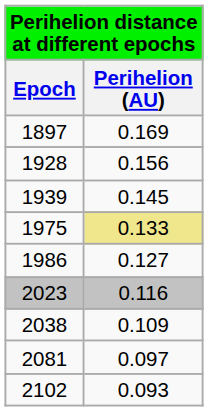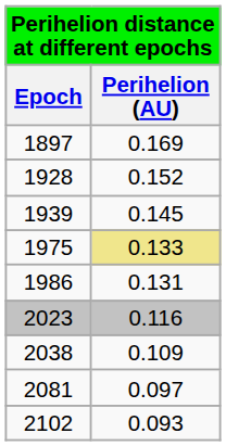1928 | Perihelion (AU): 0.156 -> 0.152
1986 | Perihelion (AU): 0.127 -> 0.131
